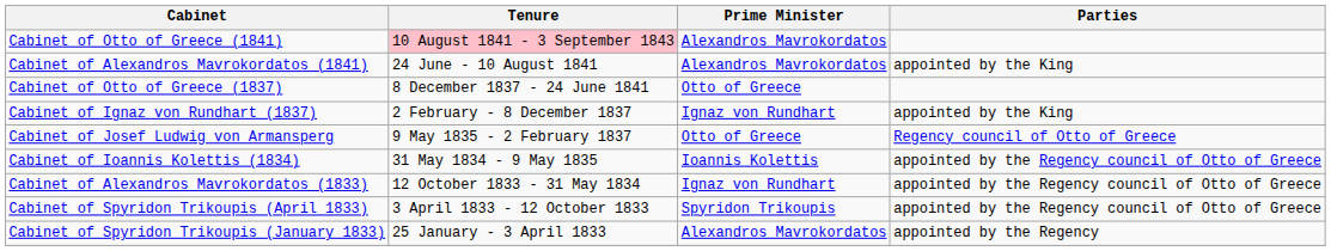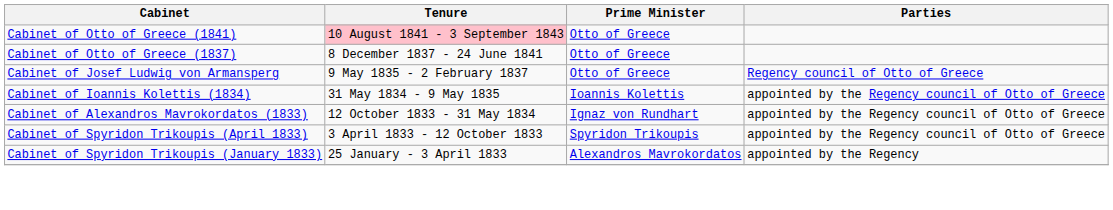Cabinet of Otto of Greece (1841) | Prime Minister: Alexandros Mavrokordatos -> Otto of Greece
- row: Cabinet of Alexandros Mavrokordatos (1841) | 24 June - 10 August 1841 | Alexandros Mavrokordatos | appointed by the King
- row: Cabinet of Ignaz von Rundhart (1837) | 2 February - 8 December 1837 | Ignaz von Rundhart | appointed by the King
